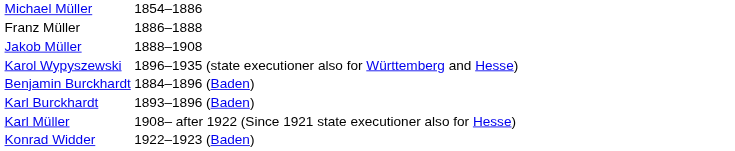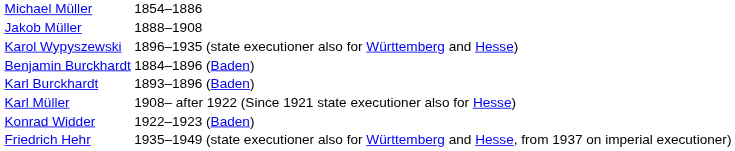- row: Franz Müller | 1886–1888
+ row: Friedrich Hehr | 1935–1949 (state executioner also for Württemberg and Hesse, from 1937 on imperial executioner)
